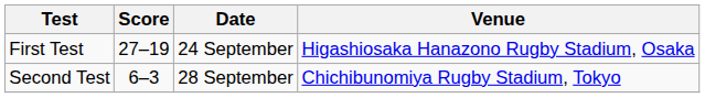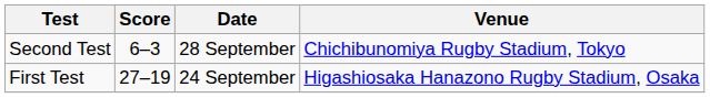rows swapped: First Test <-> Second Test
